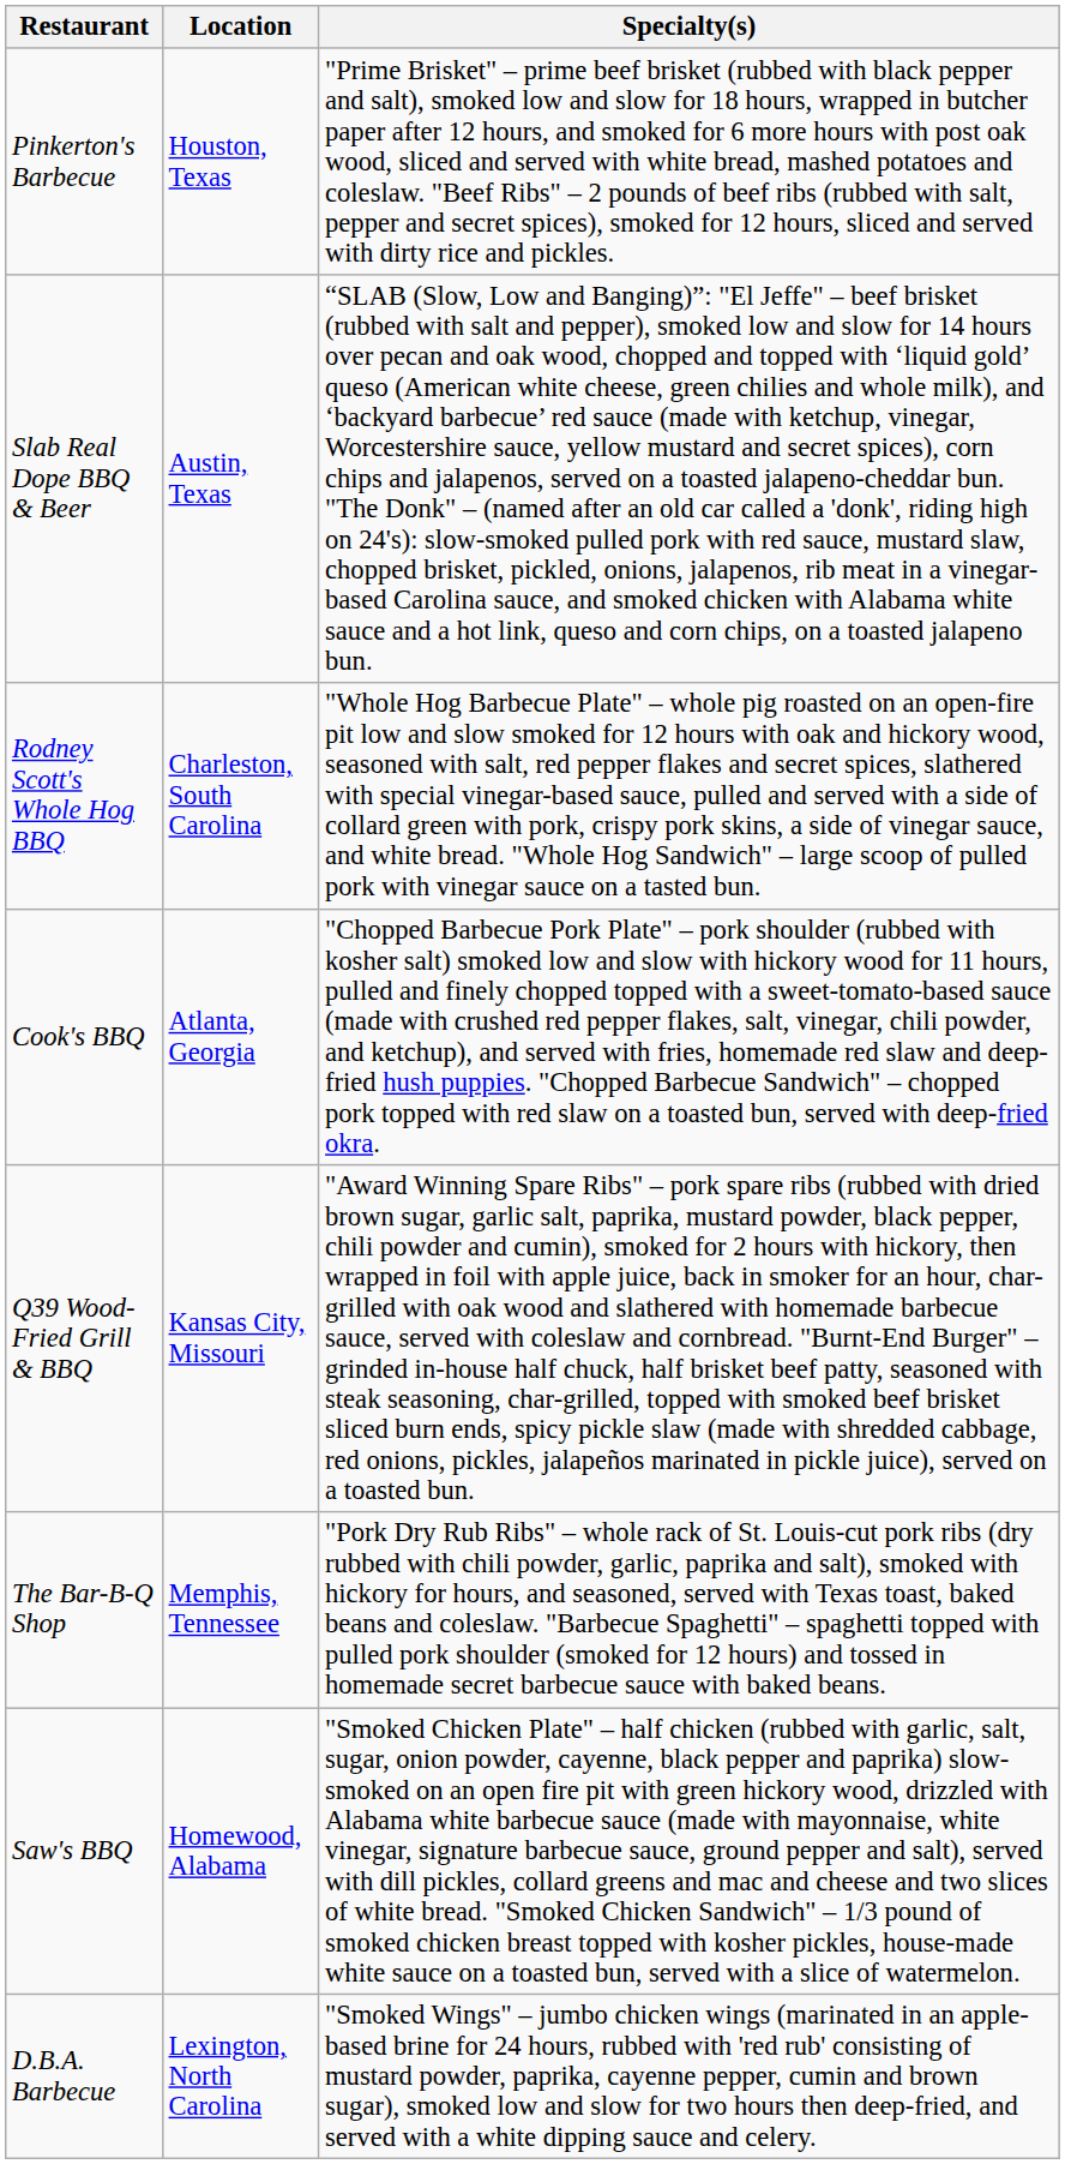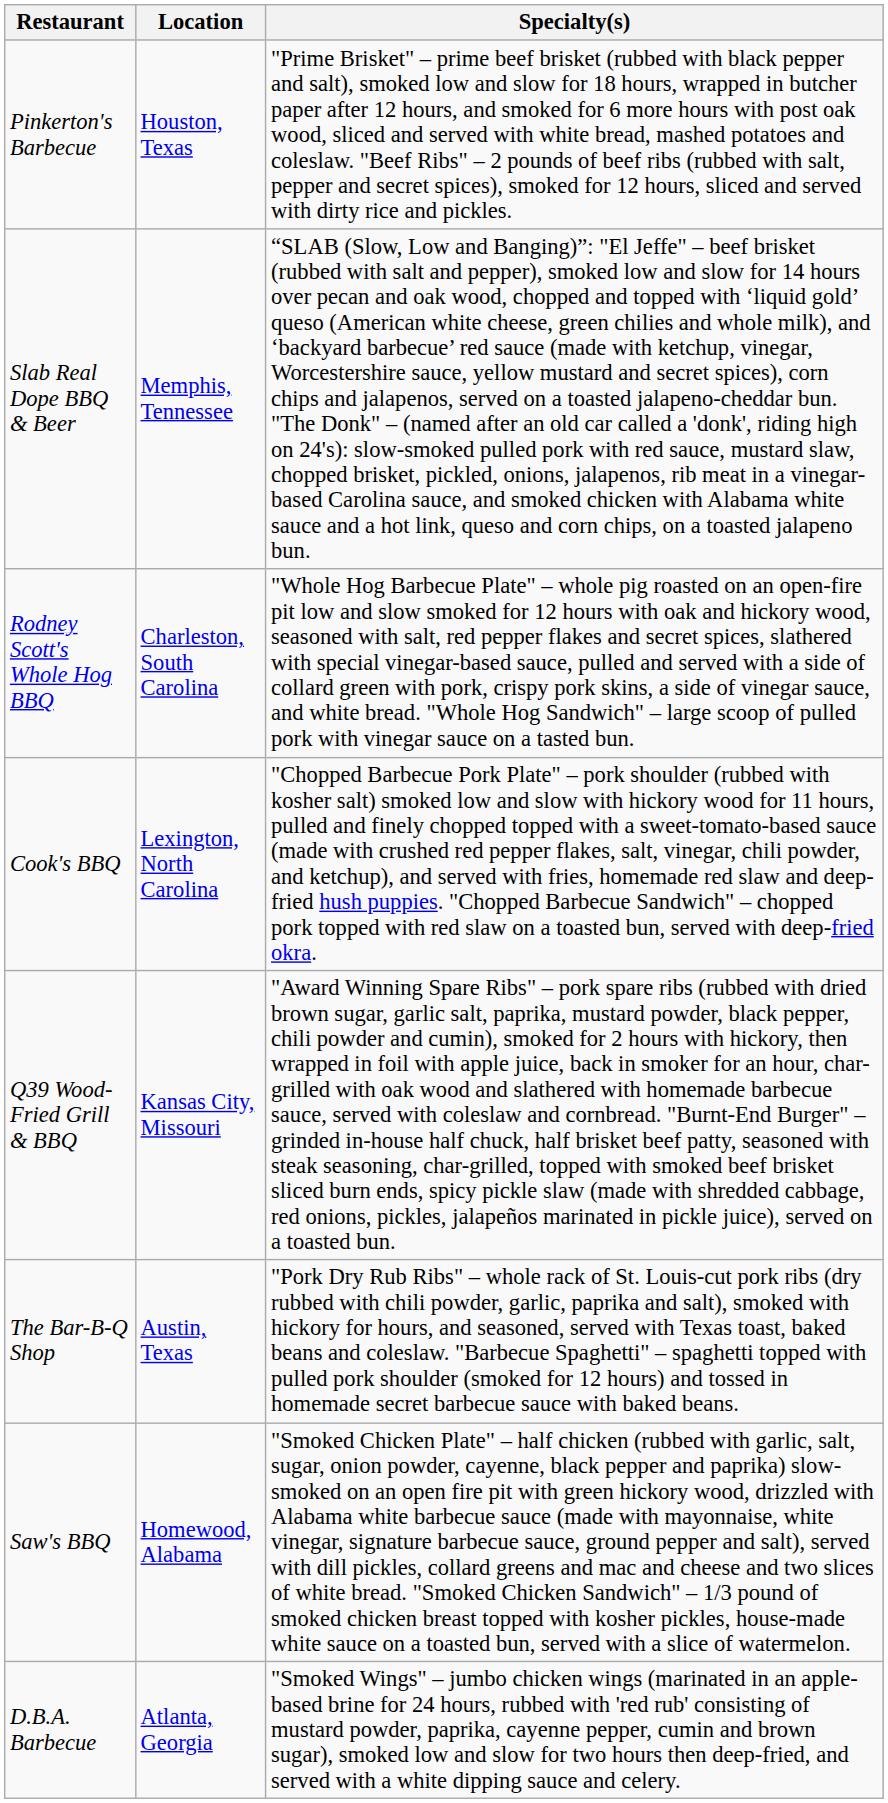Slab Real Dope BBQ & Beer | Location: Austin, Texas -> Memphis, Tennessee
Cook's BBQ | Location: Atlanta, Georgia -> Lexington, North Carolina
The Bar-B-Q Shop | Location: Memphis, Tennessee -> Austin, Texas
D.B.A. Barbecue | Location: Lexington, North Carolina -> Atlanta, Georgia
